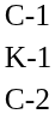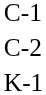rows swapped: C-2 <-> K-1
